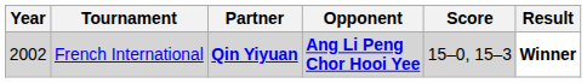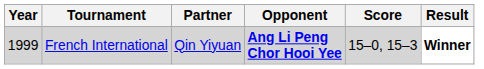French International | Year: 2002 -> 1999
French International | Partner: bold -> normal
